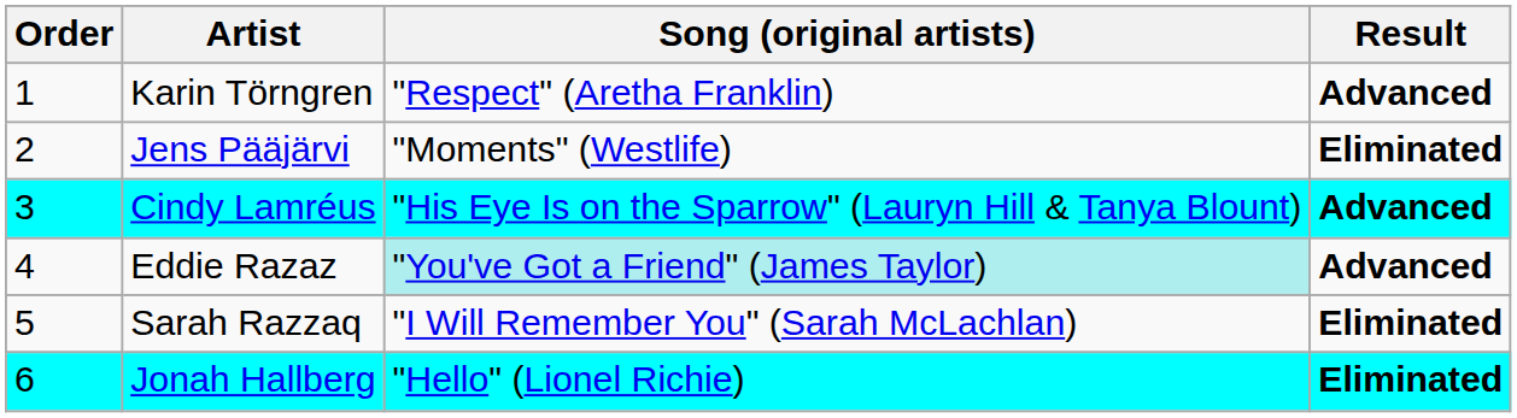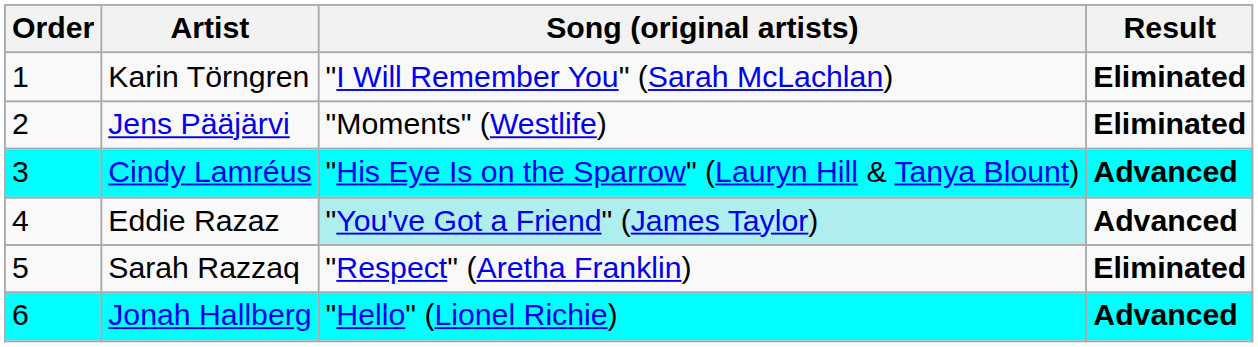Karin Törngren | Song (original artists): "Respect" (Aretha Franklin) -> "I Will Remember You" (Sarah McLachlan)
Karin Törngren | Result: Advanced -> Eliminated
Sarah Razzaq | Song (original artists): "I Will Remember You" (Sarah McLachlan) -> "Respect" (Aretha Franklin)
Jonah Hallberg | Result: Eliminated -> Advanced
